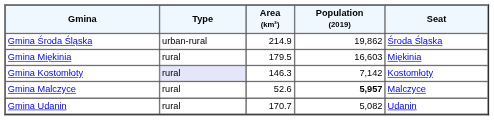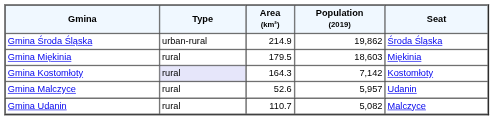Gmina Miękinia | Population (2019): 16,603 -> 18,603
Gmina Kostomłoty | Area (km²): 146.3 -> 164.3
Gmina Malczyce | Population (2019): bold -> normal
Gmina Malczyce | Seat: Malczyce -> Udanin
Gmina Udanin | Area (km²): 170.7 -> 110.7
Gmina Udanin | Seat: Udanin -> Malczyce
